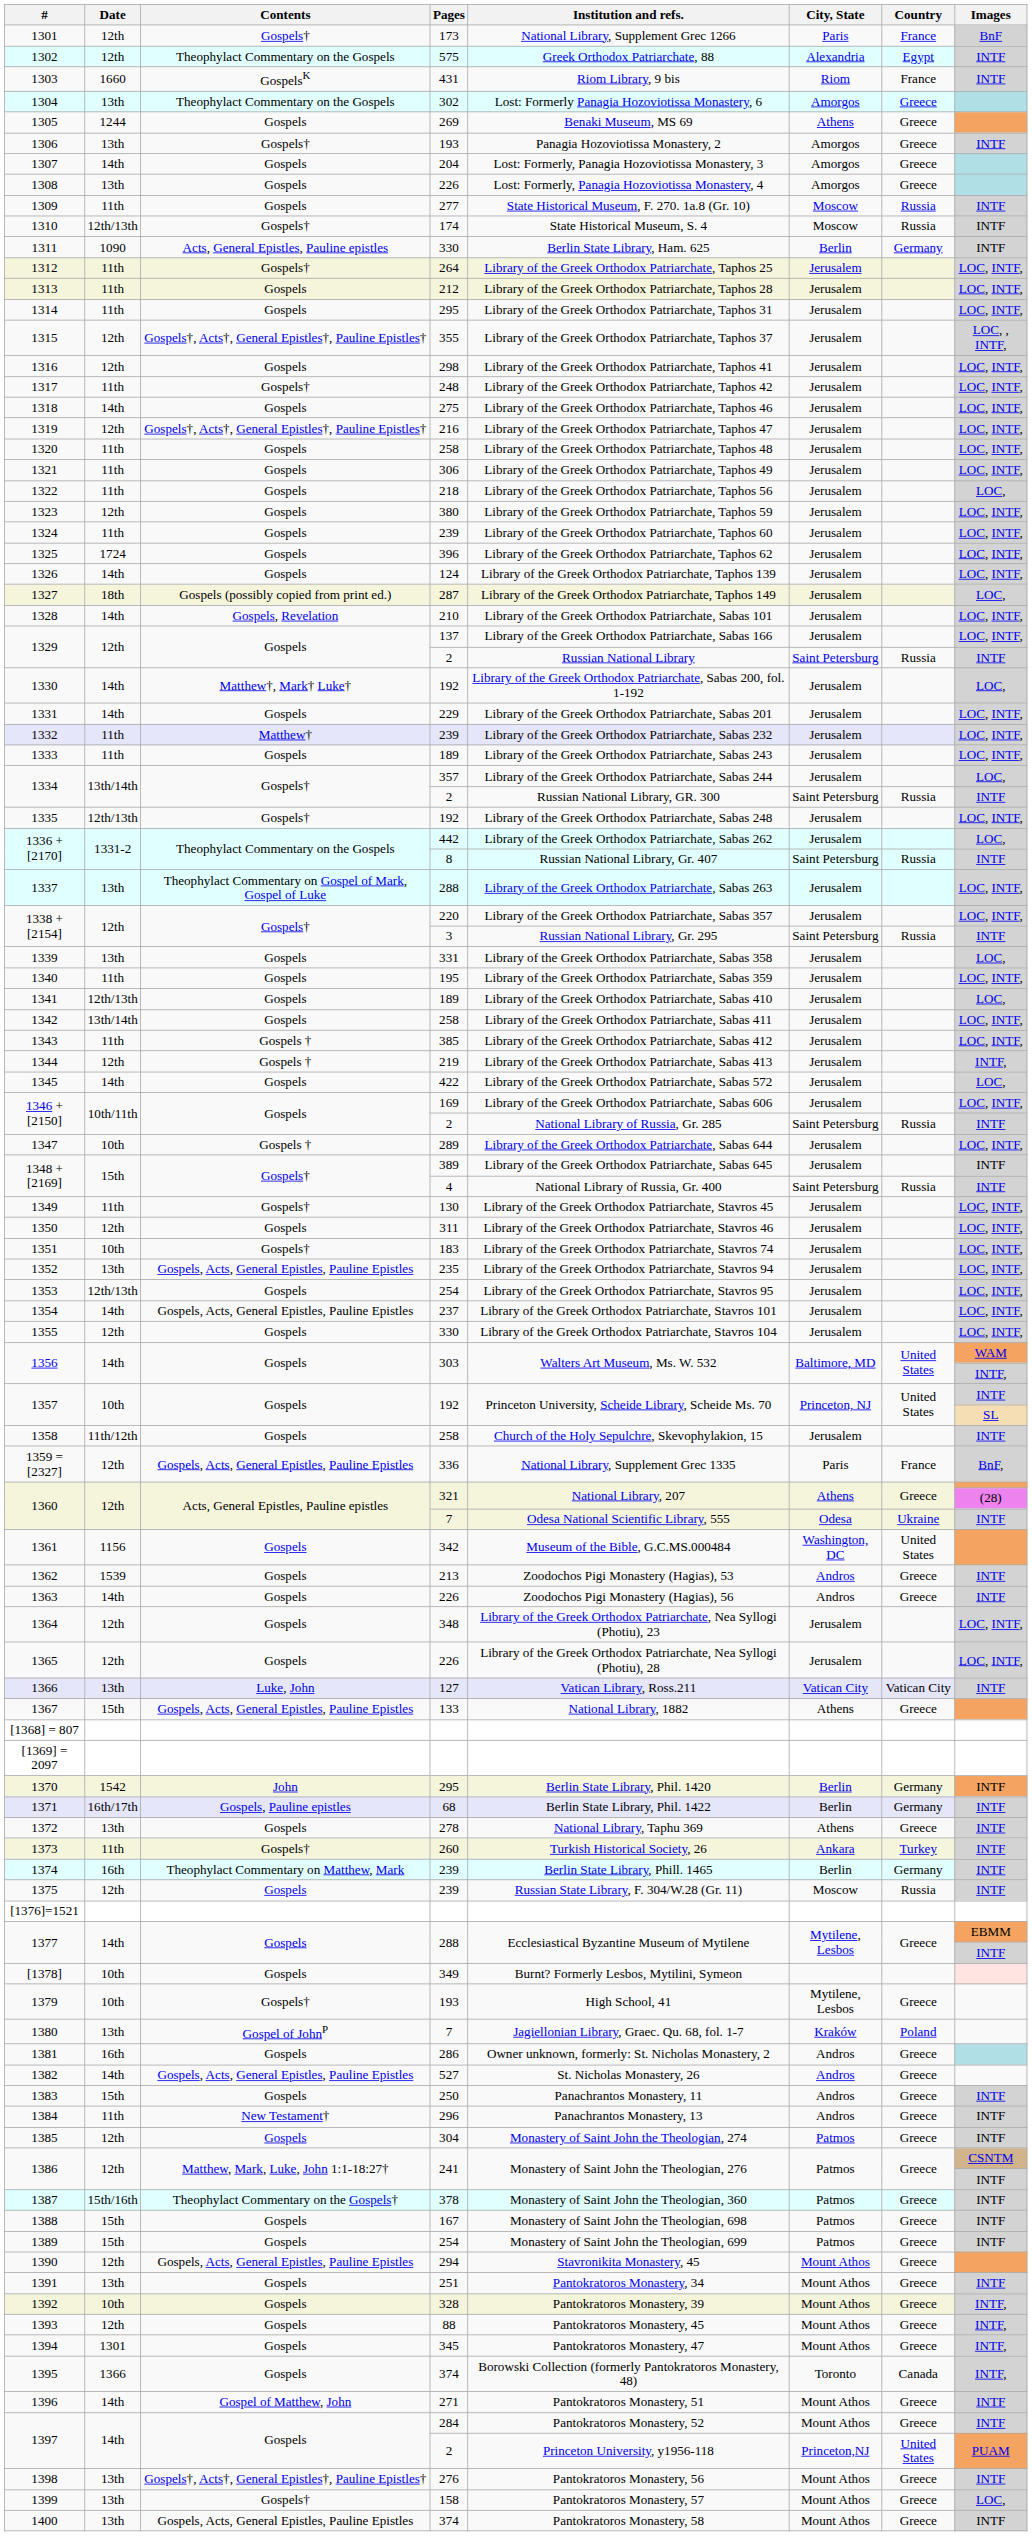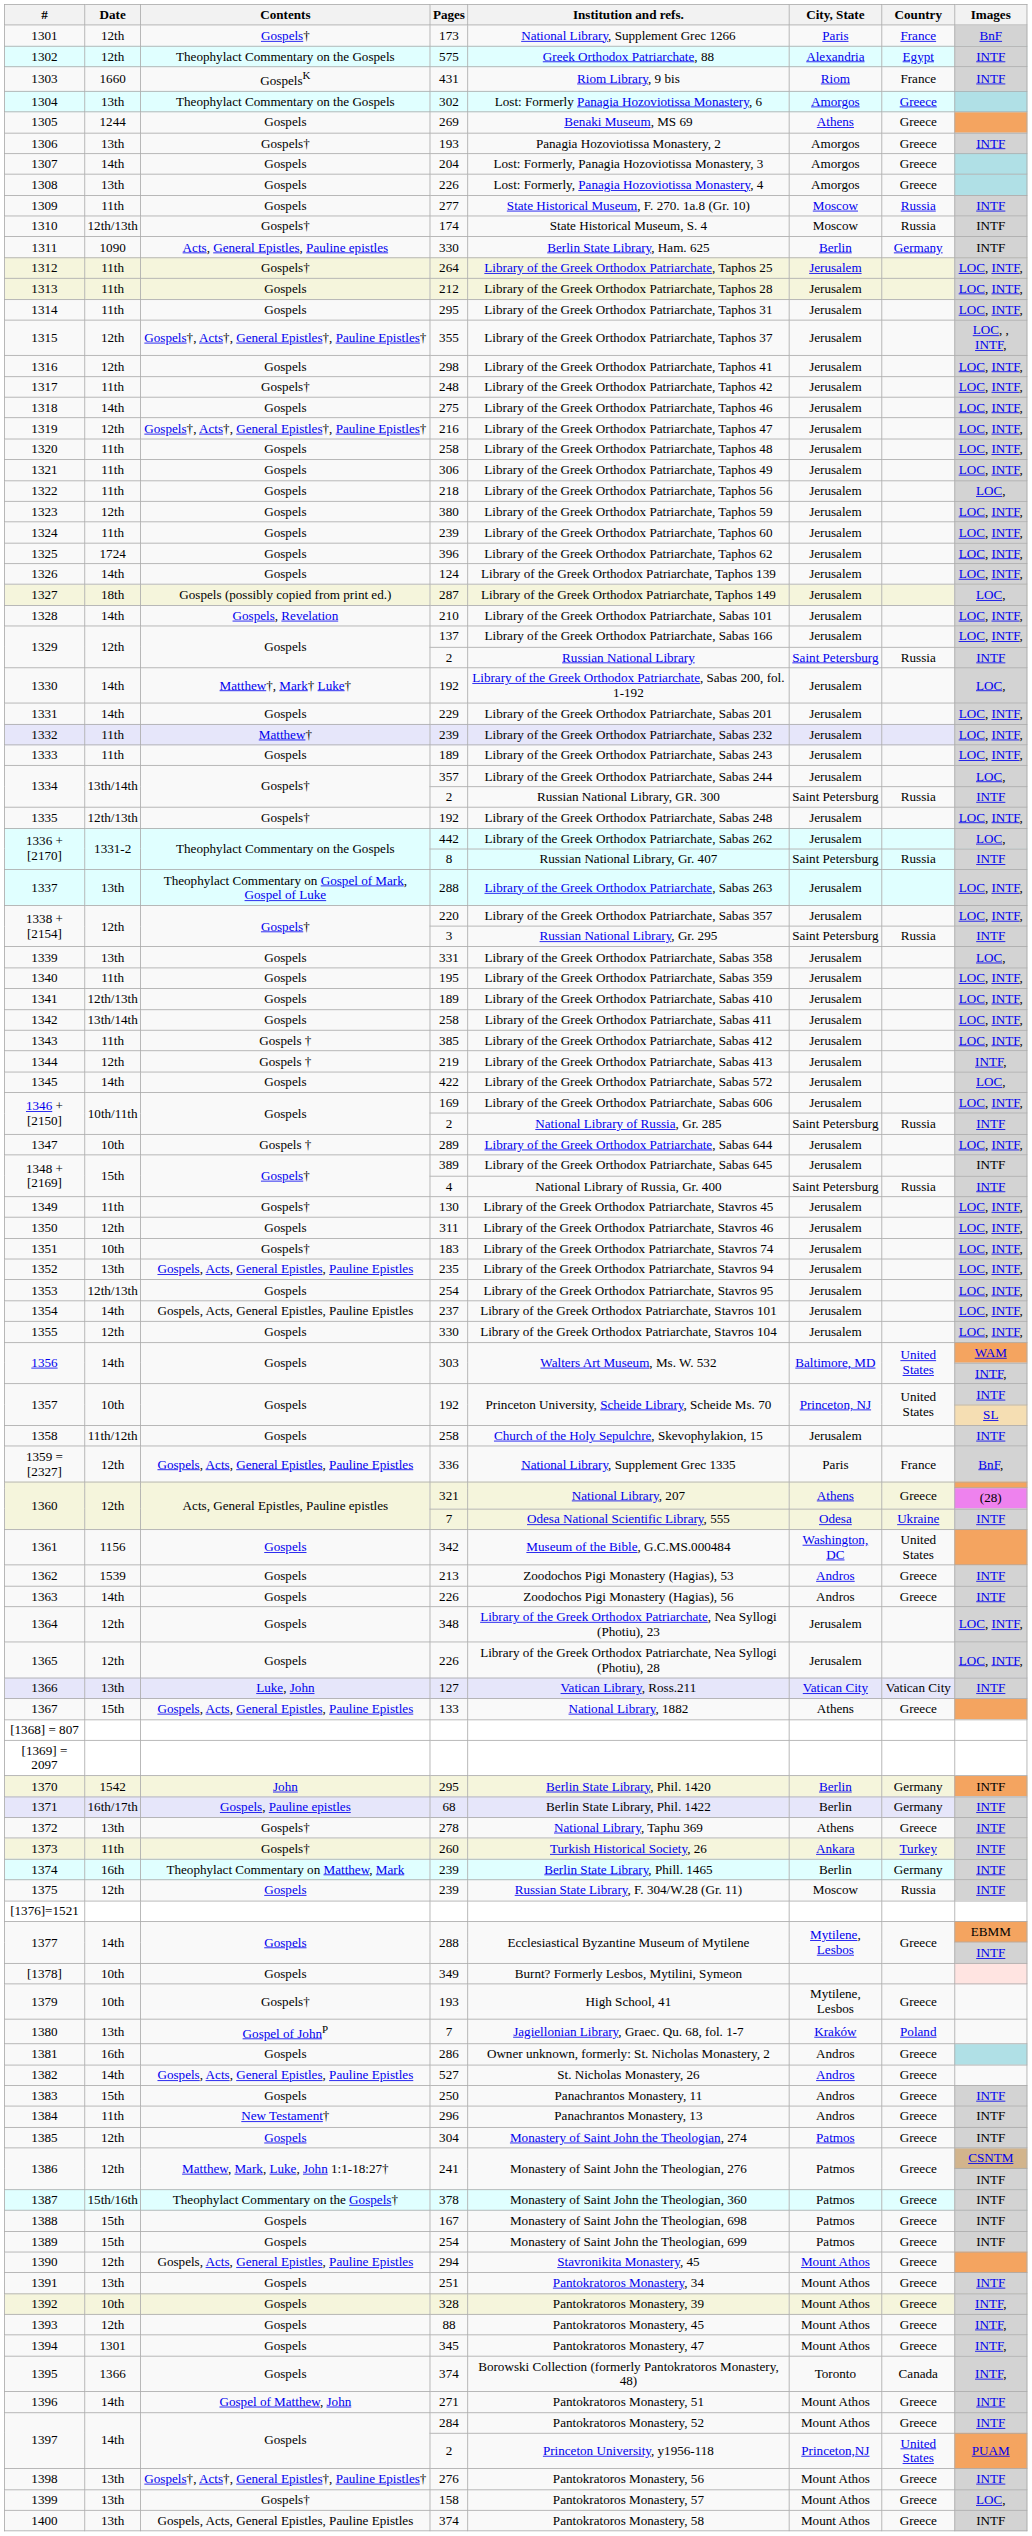1341 | Images: LOC, -> LOC, INTF,
1372 | Contents: Gospels -> Gospels†
